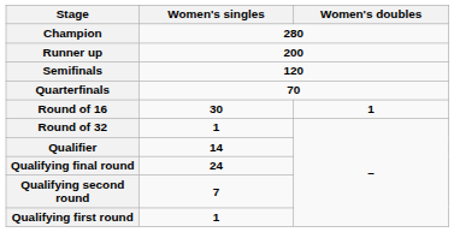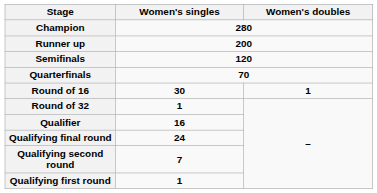Qualifier | Women's singles: 14 -> 16
